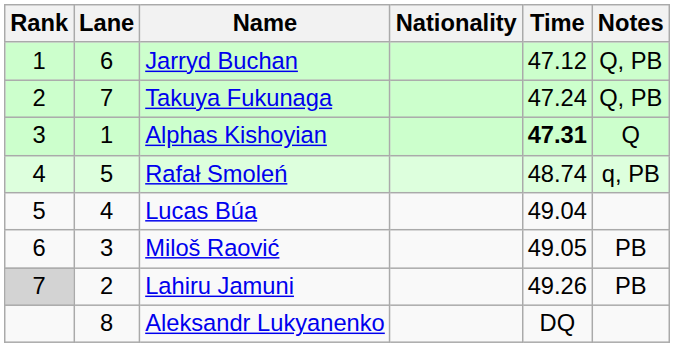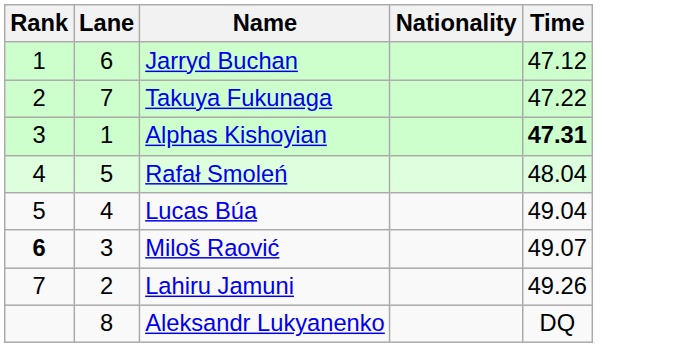- column: Notes | Q, PB | Q, PB | Q | q, PB | PB | PB
Takuya Fukunaga | Time: 47.24 -> 47.22
Rafał Smoleń | Time: 48.74 -> 48.04
Miloš Raović | Rank: normal -> bold
Miloš Raović | Time: 49.05 -> 49.07
Lahiru Jamuni | Rank: lightgrey background -> no background
